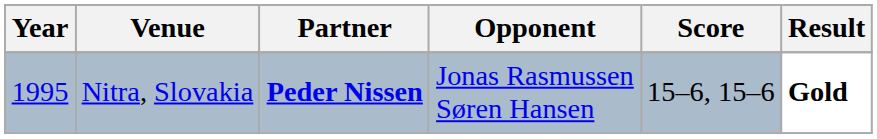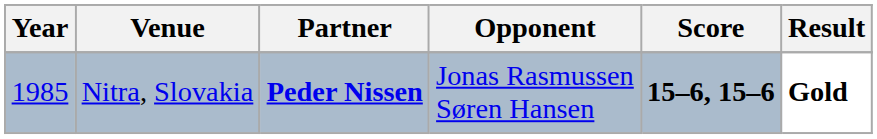Nitra, Slovakia | Year: 1995 -> 1985
Nitra, Slovakia | Score: normal -> bold
